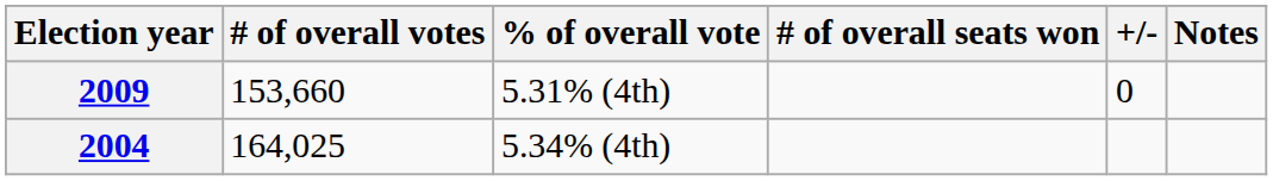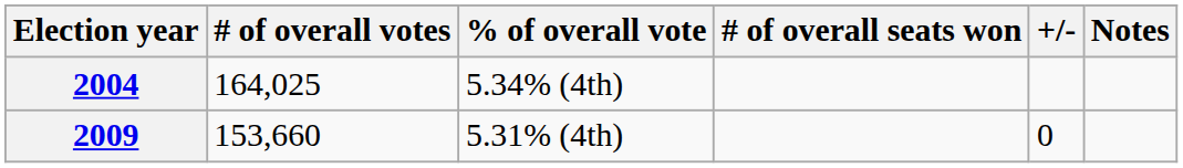rows swapped: 2004 <-> 2009
